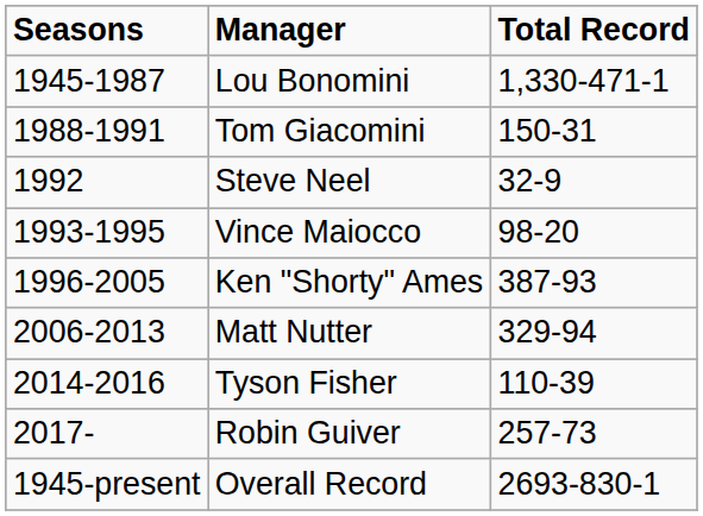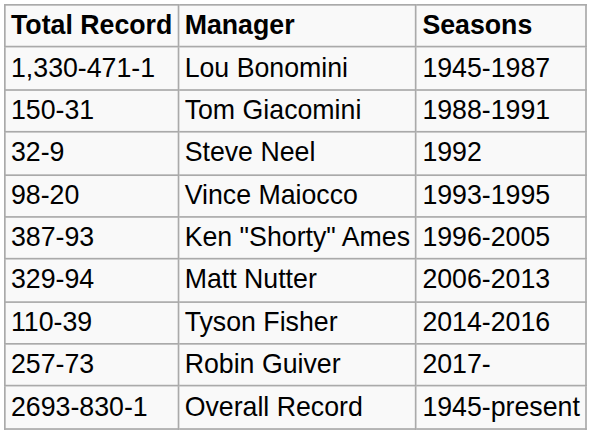columns swapped: Seasons <-> Total Record
